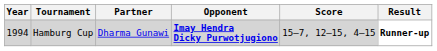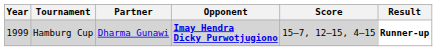Hamburg Cup | Year: 1994 -> 1999
